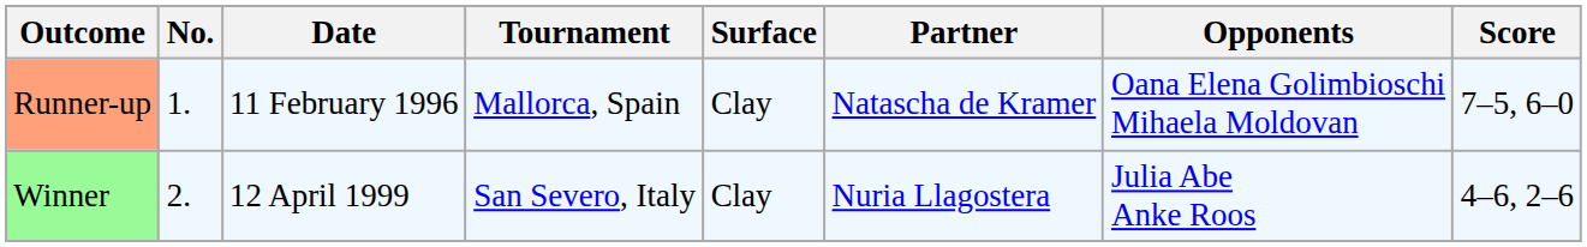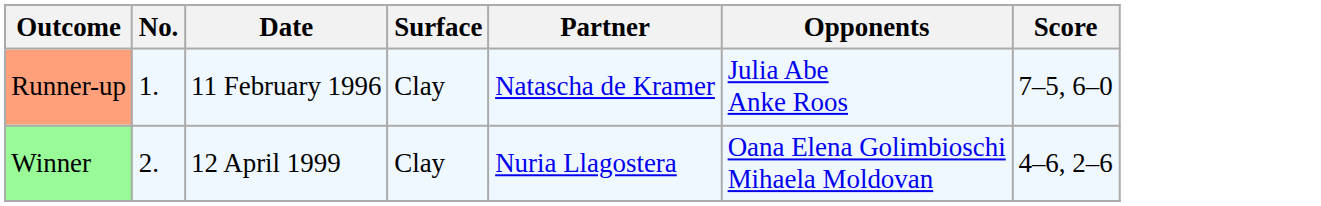- column: Tournament | Mallorca, Spain | San Severo, Italy
Runner-up | Opponents: Oana Elena Golimbioschi Mihaela Moldovan -> Julia Abe Anke Roos
Winner | Opponents: Julia Abe Anke Roos -> Oana Elena Golimbioschi Mihaela Moldovan
